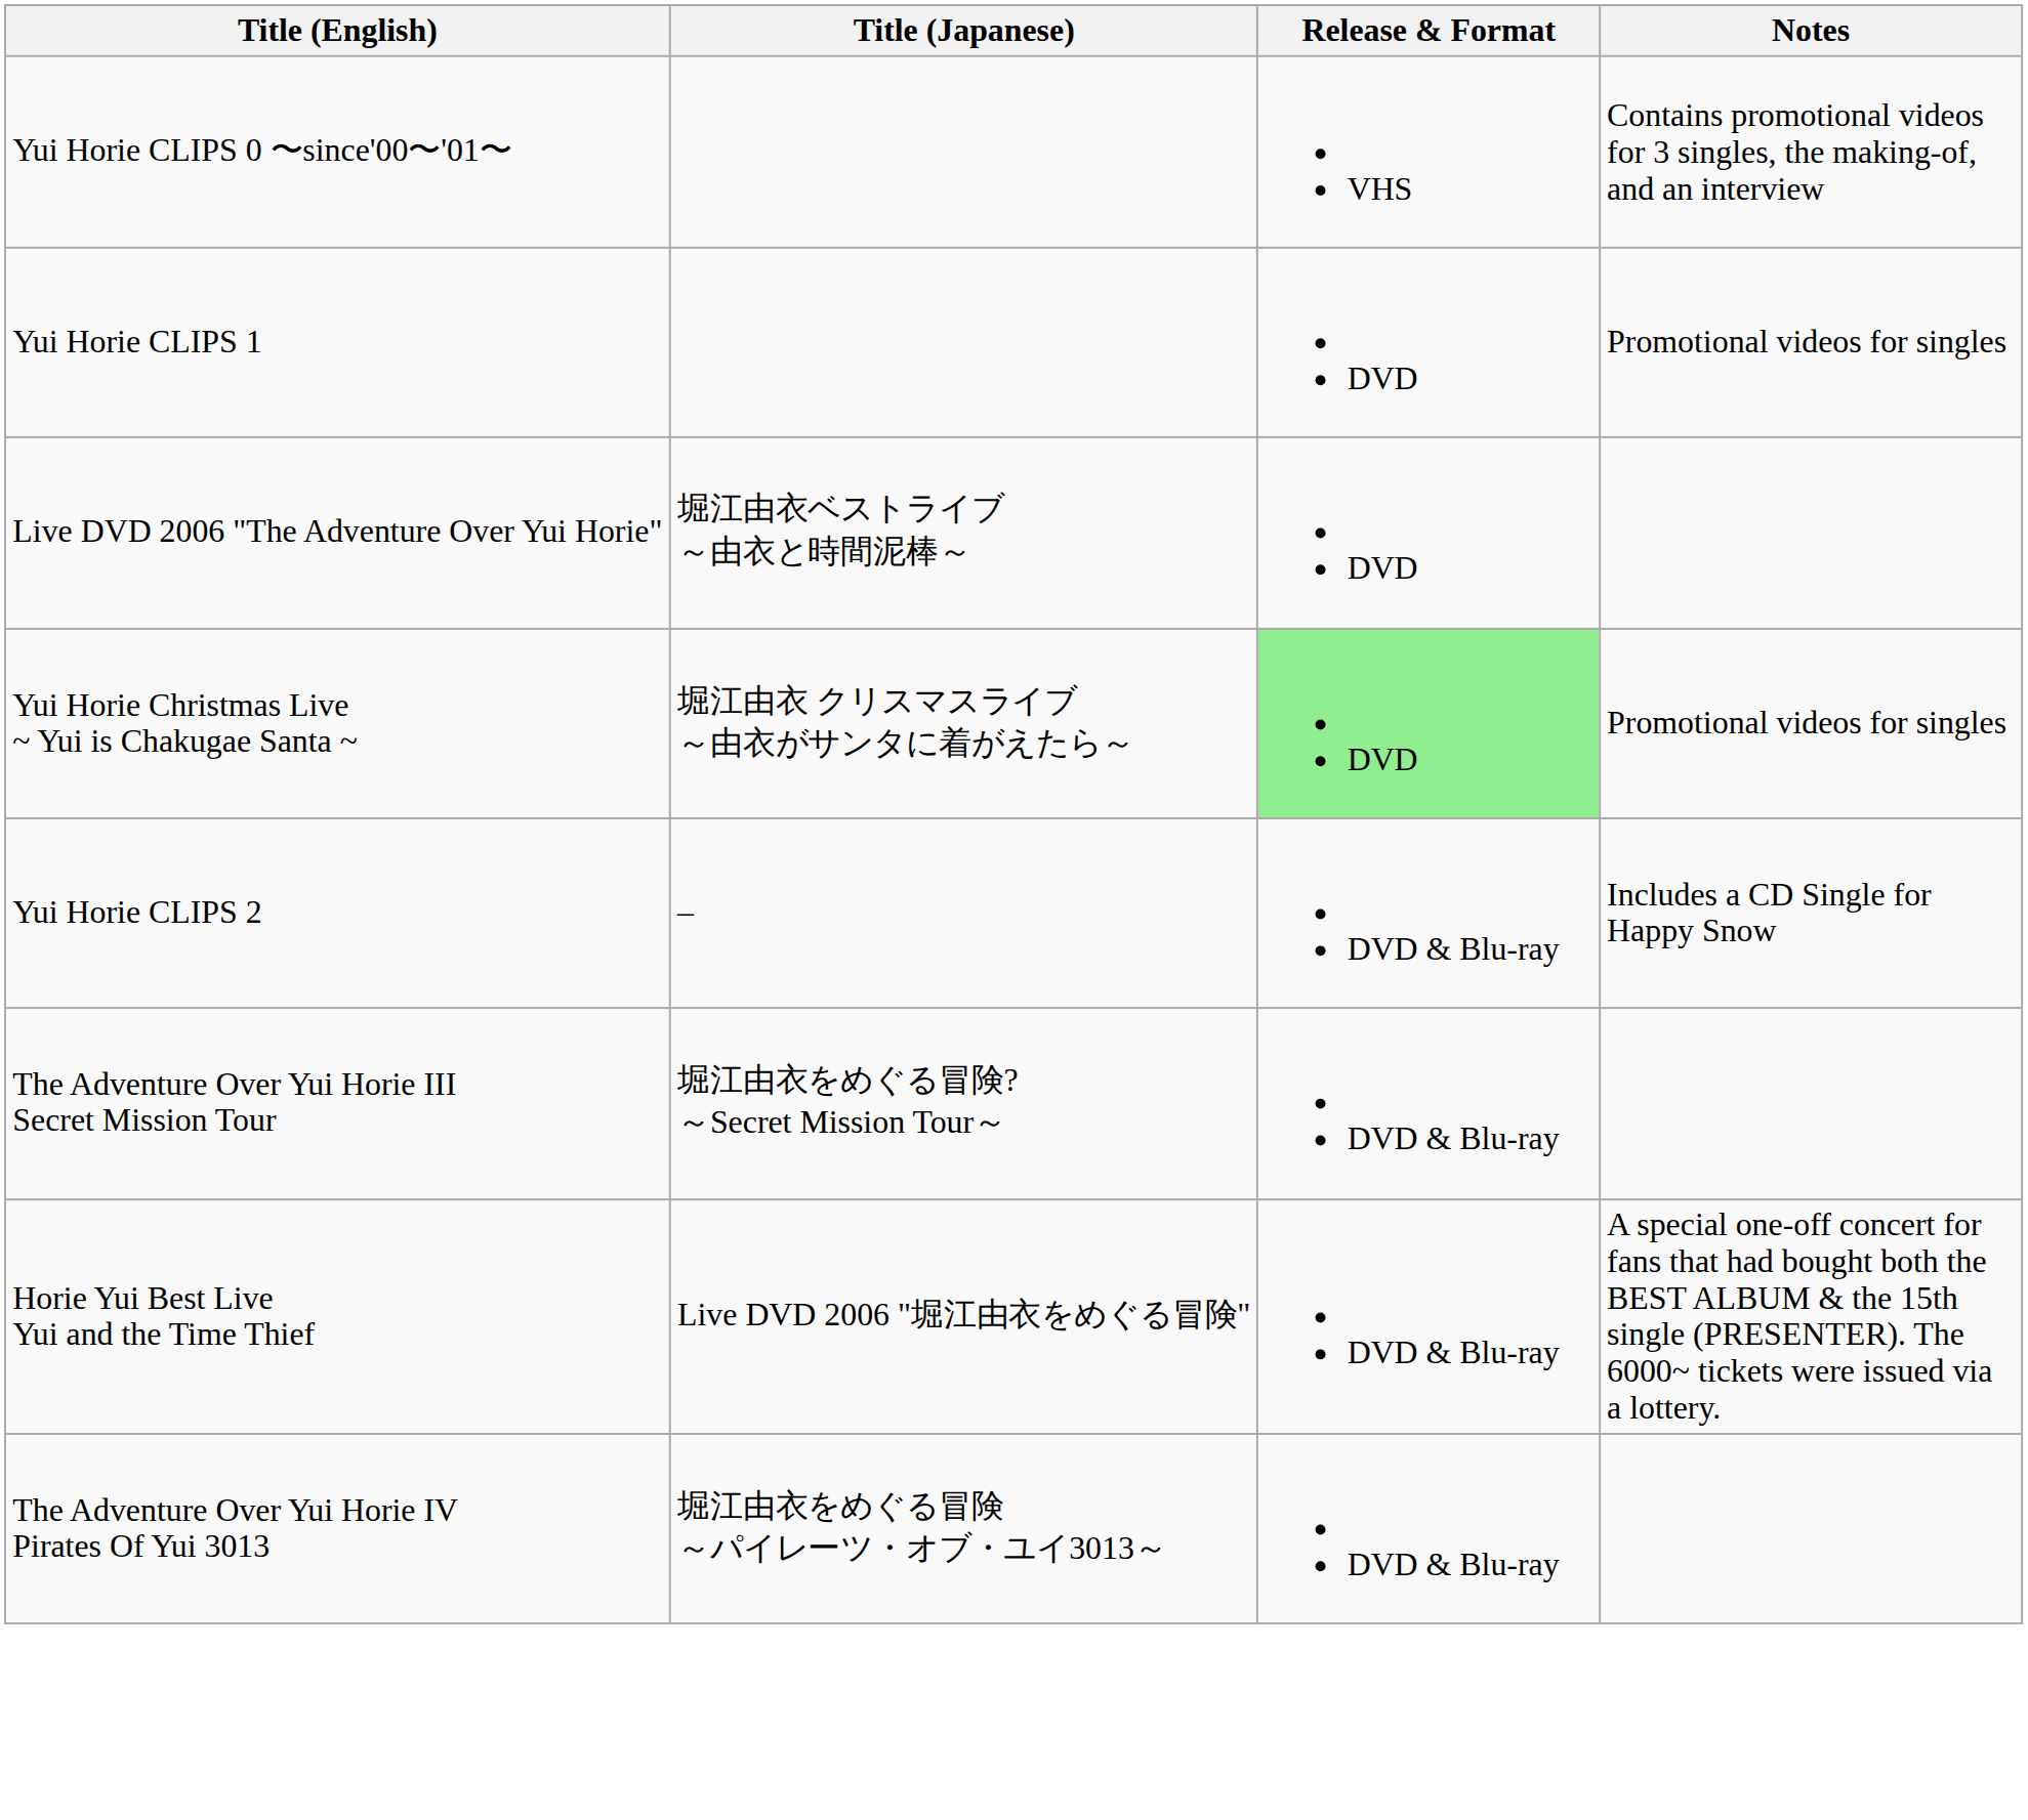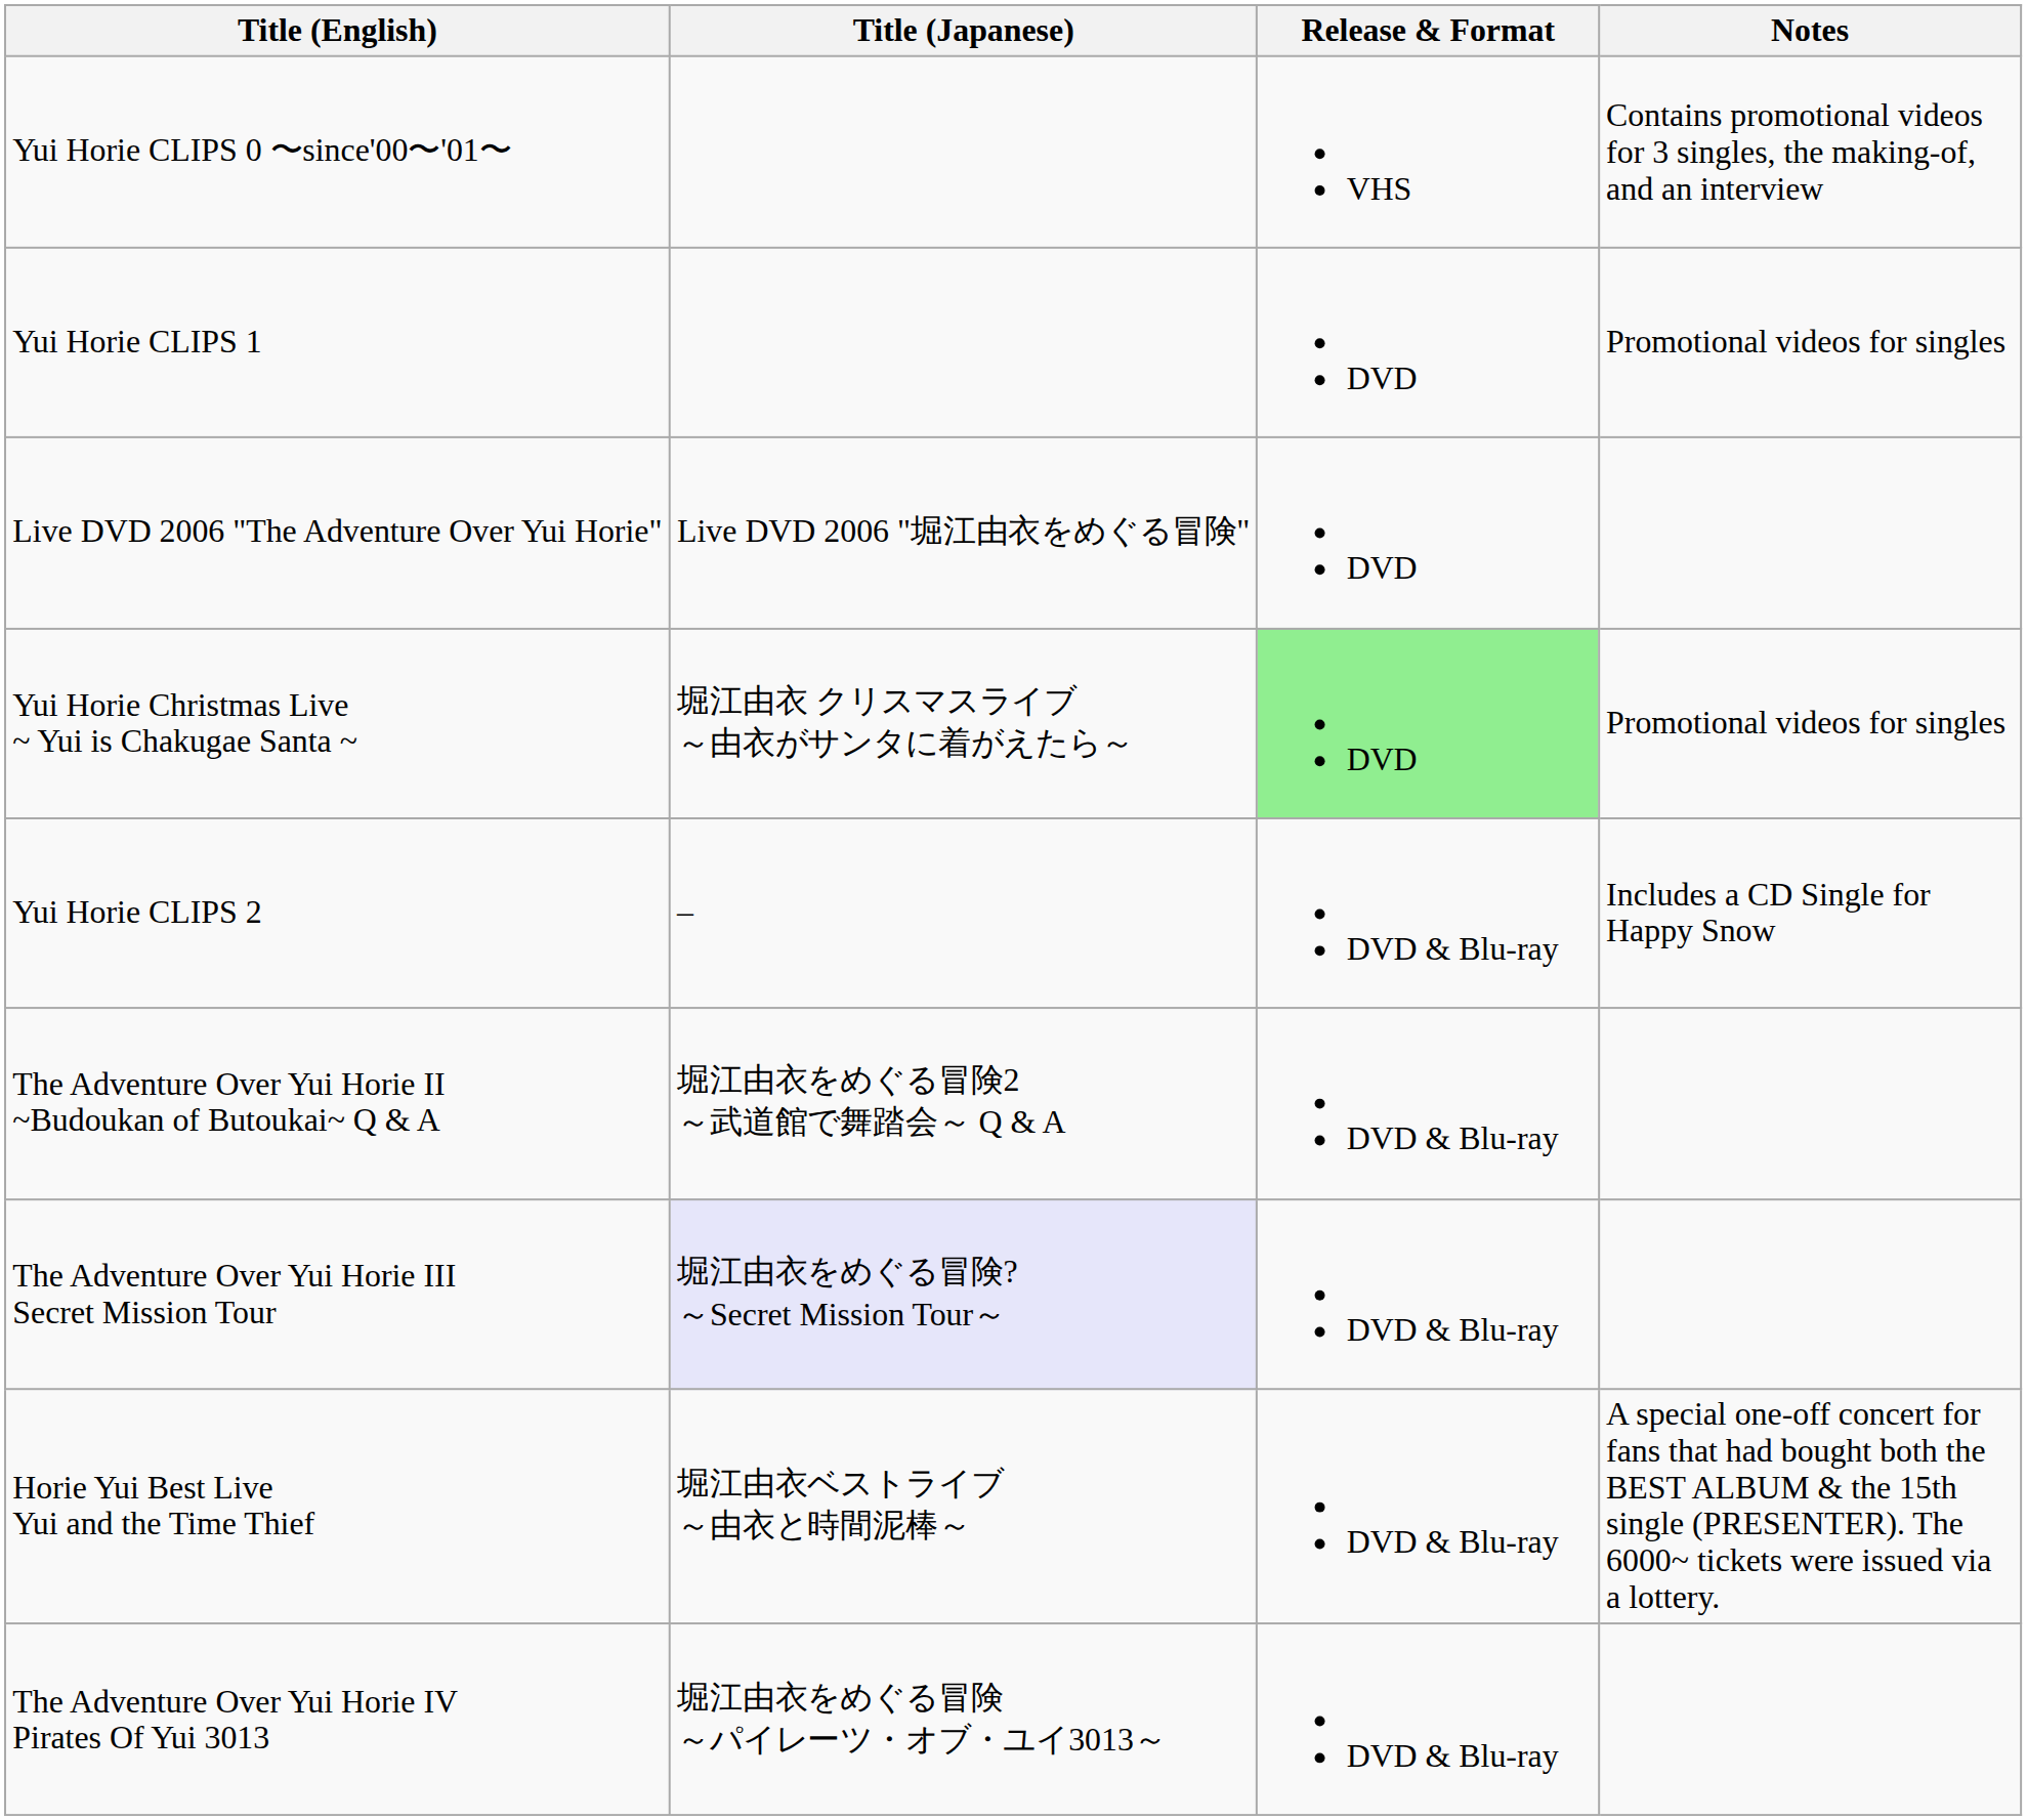Live DVD 2006 "The Adventure Over Yui Horie" | Title (Japanese): 堀江由衣ベストライブ ～由衣と時間泥棒～ -> Live DVD 2006 "堀江由衣をめぐる冒険"
+ row: The Adventure Over Yui Horie II ~Budoukan of Butoukai~ Q & A | 堀江由衣をめぐる冒険2 ～武道館で舞踏会～ Q & A | DVD & Blu-ray
The Adventure Over Yui Horie III Secret Mission Tour | Title (Japanese): no background -> lavender background
Horie Yui Best Live Yui and the Time Thief | Title (Japanese): Live DVD 2006 "堀江由衣をめぐる冒険" -> 堀江由衣ベストライブ ～由衣と時間泥棒～
